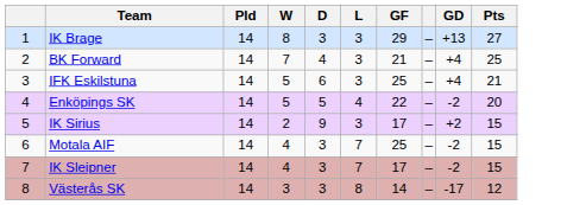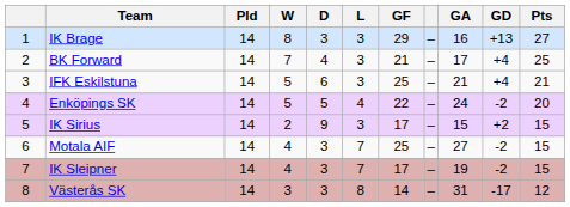+ column: GA | 16 | 17 | 21 | 24 | 15 | 27 | 19 | 31
